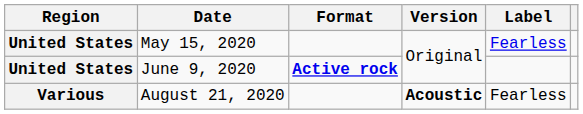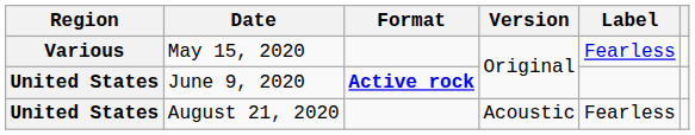May 15, 2020 | Region: United States -> Various
August 21, 2020 | Region: Various -> United States
August 21, 2020 | Version: bold -> normal
